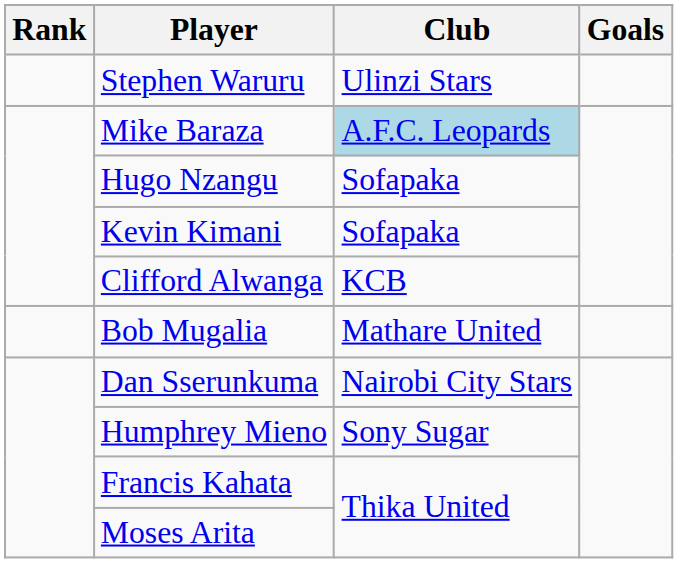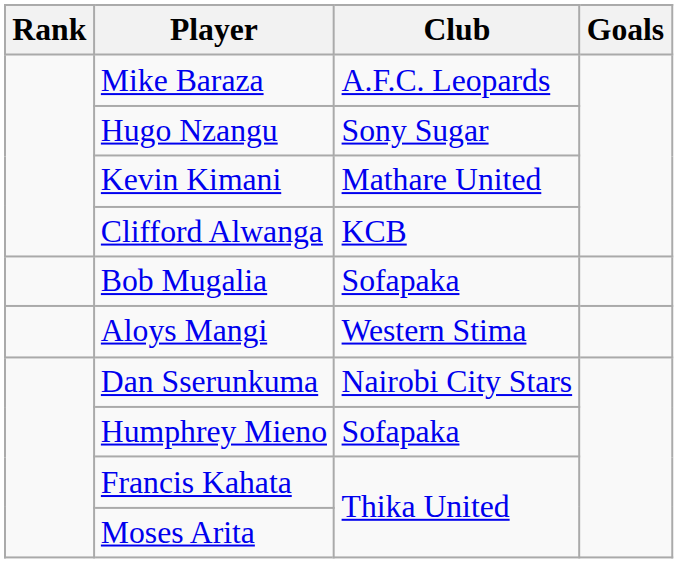- row: Stephen Waruru | Ulinzi Stars
Mike Baraza | Club: lightblue background -> no background
Hugo Nzangu | Club: Sofapaka -> Sony Sugar
Kevin Kimani | Club: Sofapaka -> Mathare United
Bob Mugalia | Club: Mathare United -> Sofapaka
+ row: Aloys Mangi | Western Stima
Humphrey Mieno | Club: Sony Sugar -> Sofapaka
